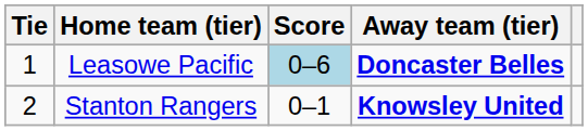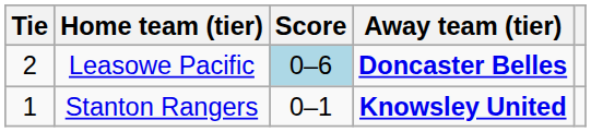Leasowe Pacific | Tie: 1 -> 2
Stanton Rangers | Tie: 2 -> 1
